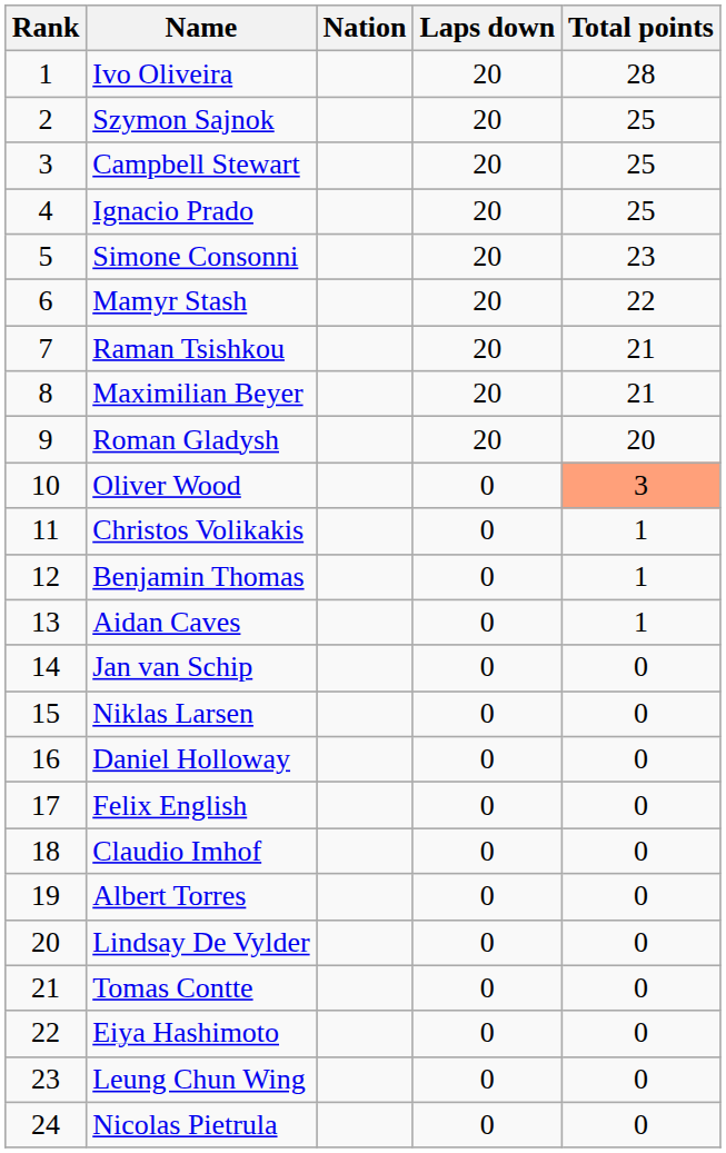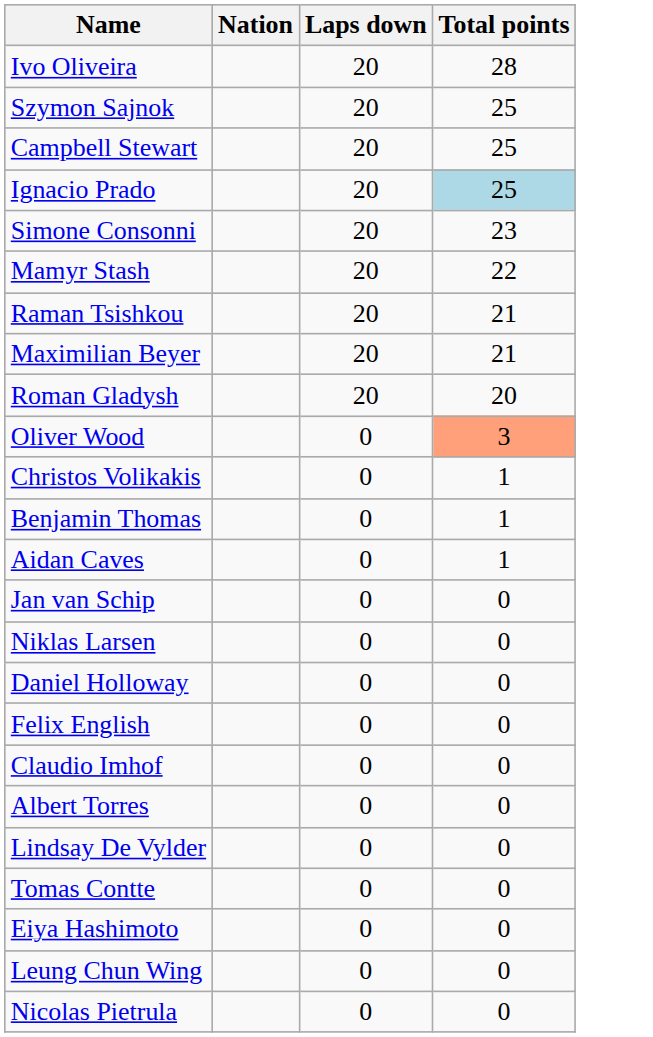- column: Rank | 1 | 2 | 3 | 4 | 5 | 6 | 7 | 8 | 9 | 10 | 11 | 12 | 13 | 14 | 15 | 16 | 17 | 18 | 19 | 20 | 21 | 22 | 23 | 24
Ignacio Prado | Total points: no background -> lightblue background
